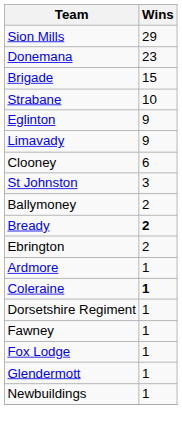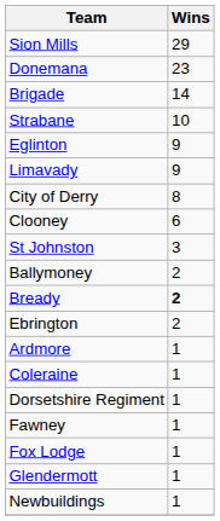Brigade | Wins: 15 -> 14
+ row: City of Derry | 8
Coleraine | Wins: bold -> normal
